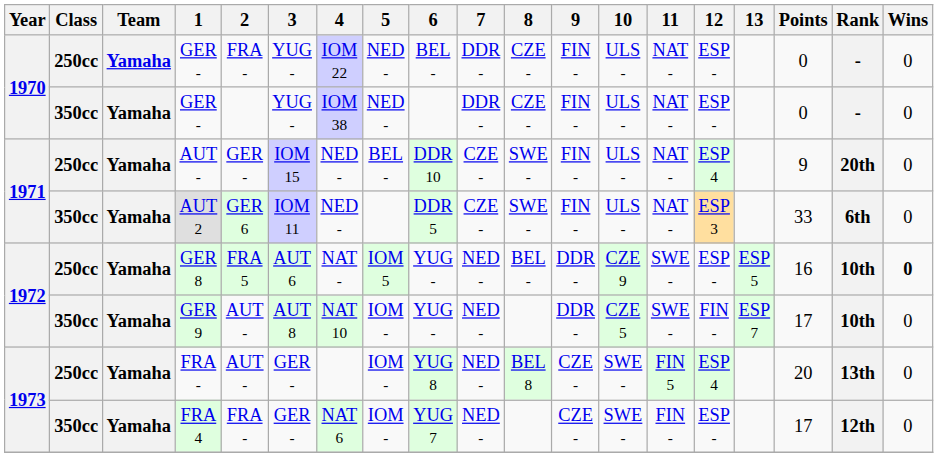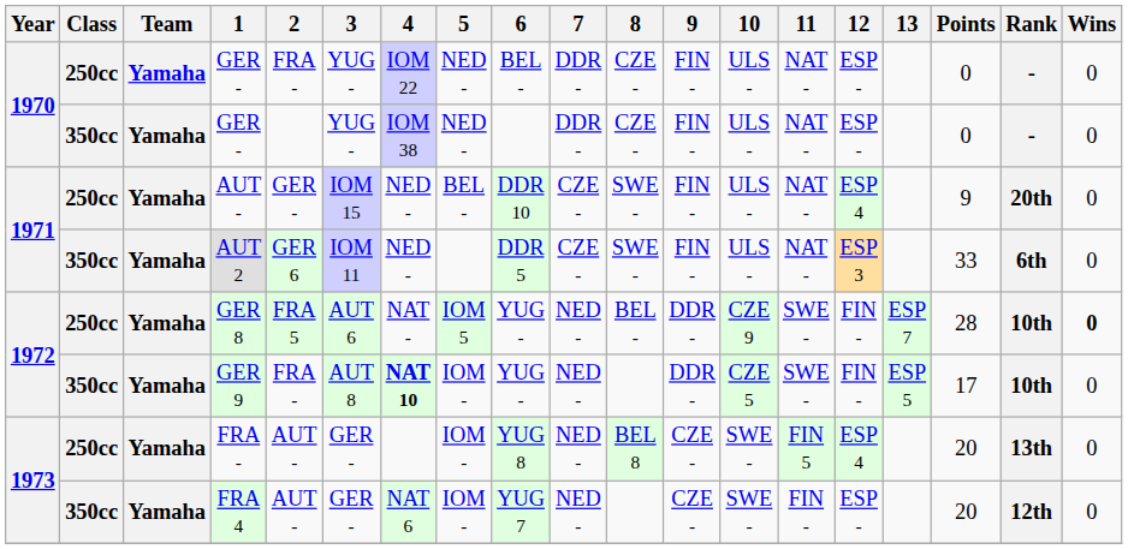GER 8 | 12: ESP - -> FIN -
GER 8 | 13: ESP 5 -> ESP 7
GER 8 | Points: 16 -> 28
GER 9 | 2: AUT - -> FRA -
GER 9 | 4: normal -> bold
GER 9 | 13: ESP 7 -> ESP 5
FRA 4 | 2: FRA - -> AUT -
FRA 4 | Points: 17 -> 20
